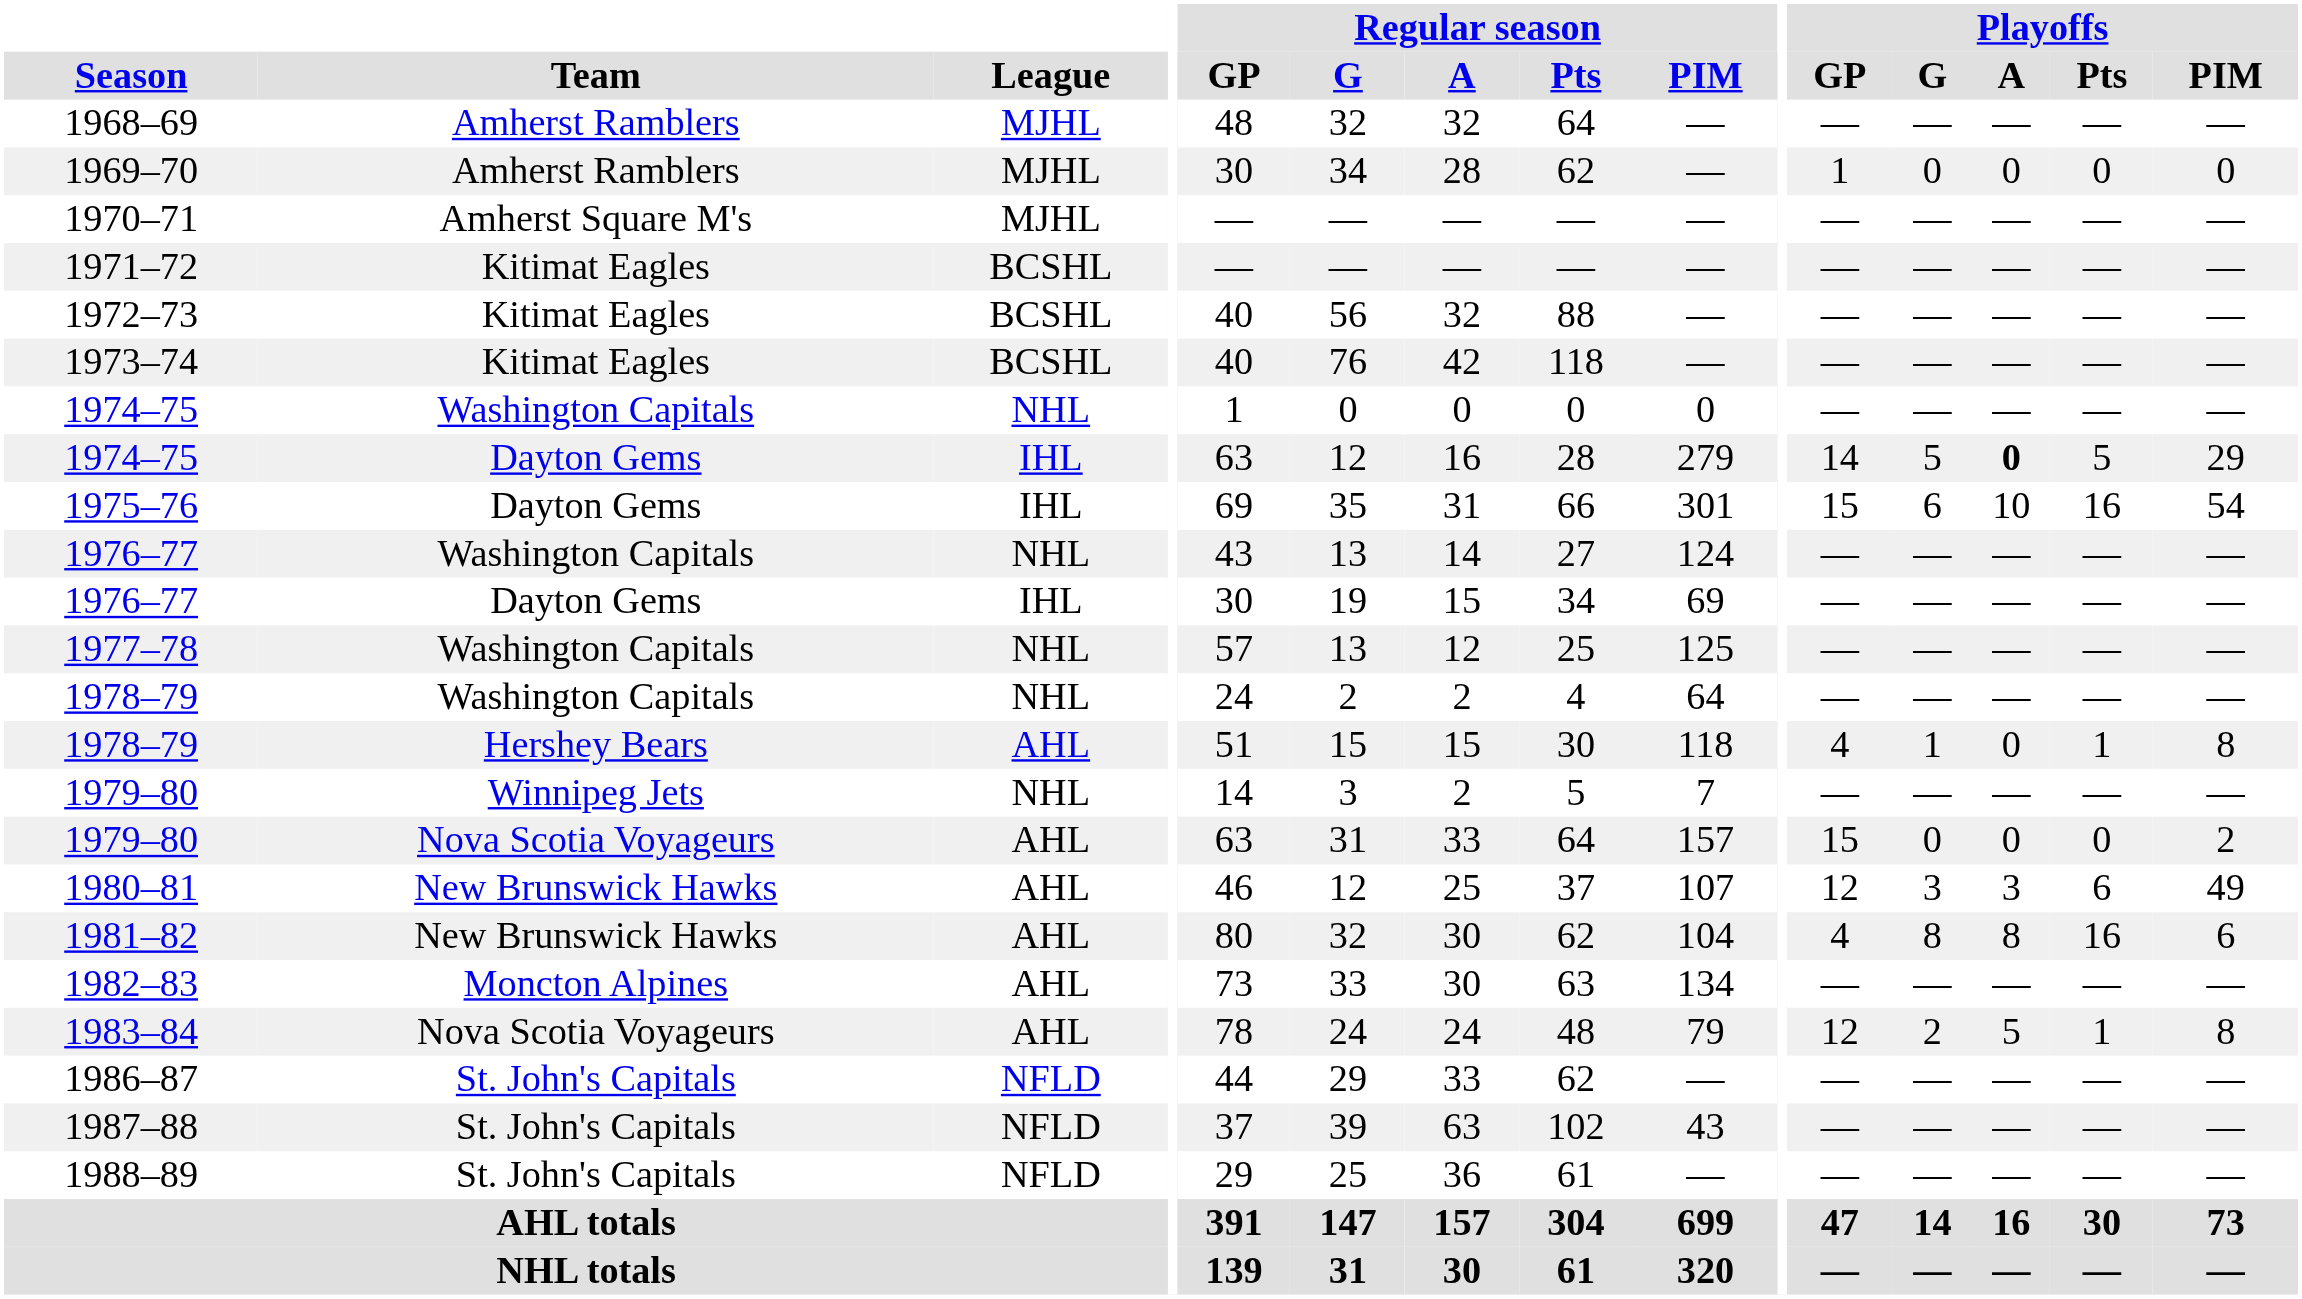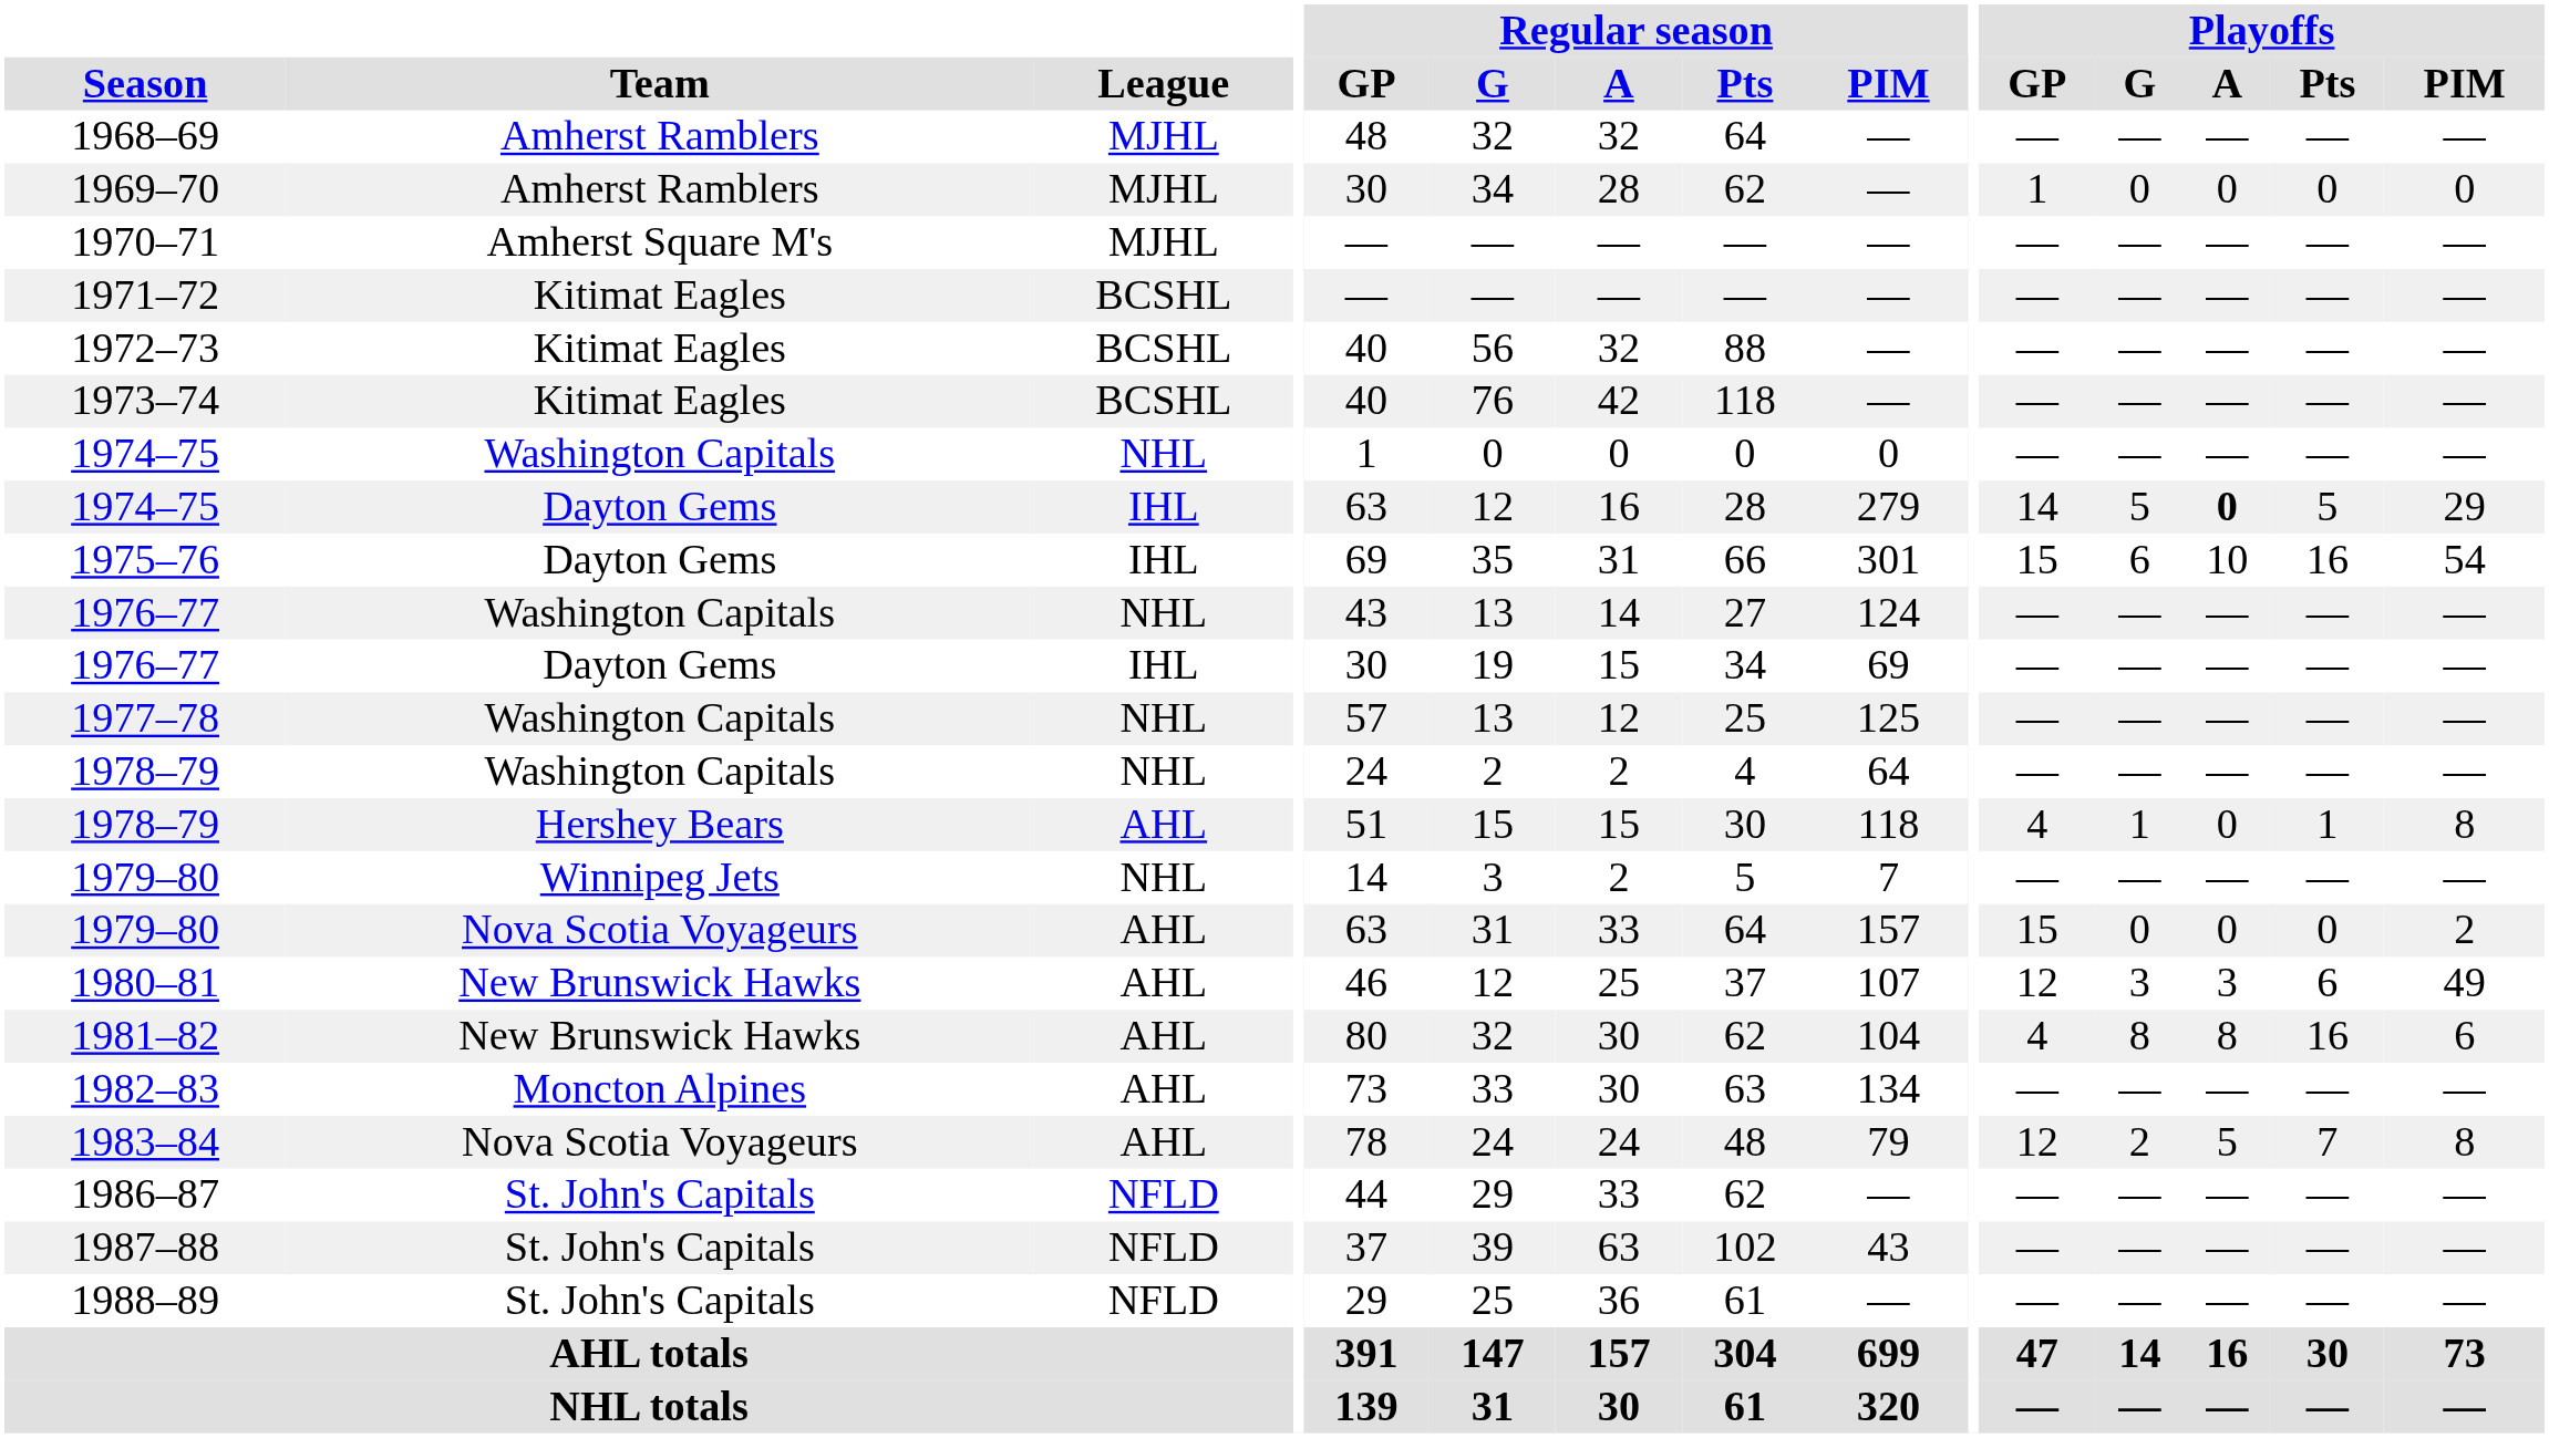1983–84 | Playoffs / Pts: 1 -> 7
